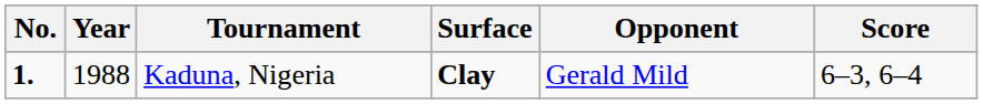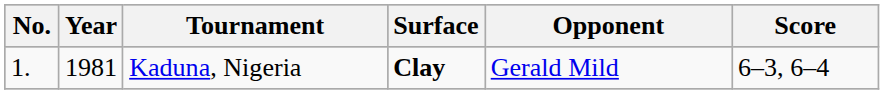Kaduna, Nigeria | No.: bold -> normal
Kaduna, Nigeria | Year: 1988 -> 1981
